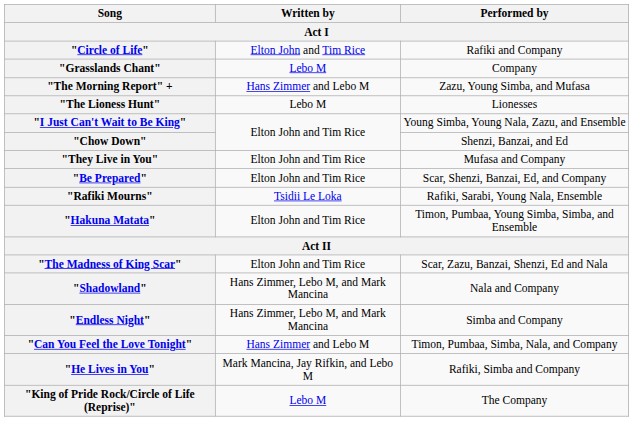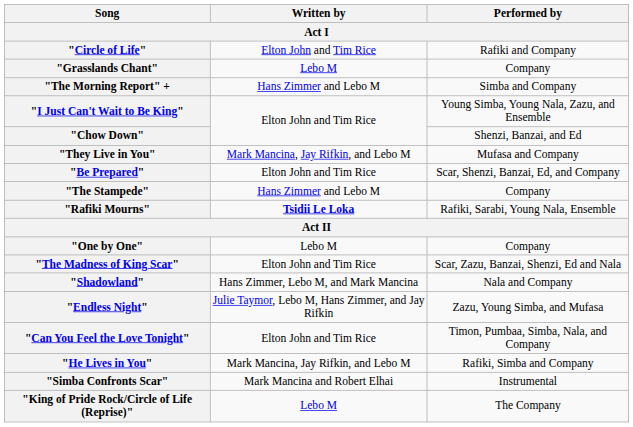"The Morning Report" + | Performed by: Zazu, Young Simba, and Mufasa -> Simba and Company
- row: "The Lioness Hunt" | Lebo M | Lionesses
"They Live in You" | Written by: Elton John and Tim Rice -> Mark Mancina, Jay Rifkin, and Lebo M
+ row: "The Stampede" | Hans Zimmer and Lebo M | Company
"Rafiki Mourns" | Written by: normal -> bold
- row: "Hakuna Matata" | Elton John and Tim Rice | Timon, Pumbaa, Young Simba, Simba, and Ensemble
+ row: "One by One" | Lebo M | Company
"Endless Night" | Written by: Hans Zimmer, Lebo M, and Mark Mancina -> Julie Taymor, Lebo M, Hans Zimmer, and Jay Rifkin
"Endless Night" | Performed by: Simba and Company -> Zazu, Young Simba, and Mufasa
"Can You Feel the Love Tonight" | Written by: Hans Zimmer and Lebo M -> Elton John and Tim Rice
+ row: "Simba Confronts Scar" | Mark Mancina and Robert Elhai | Instrumental
